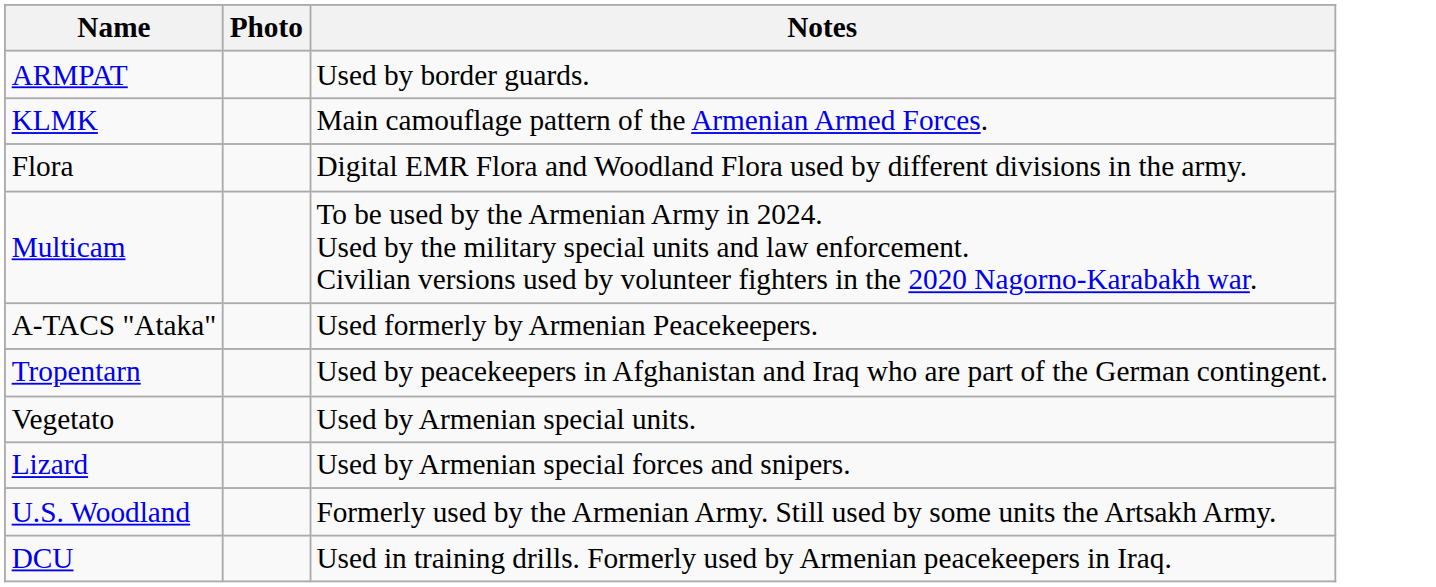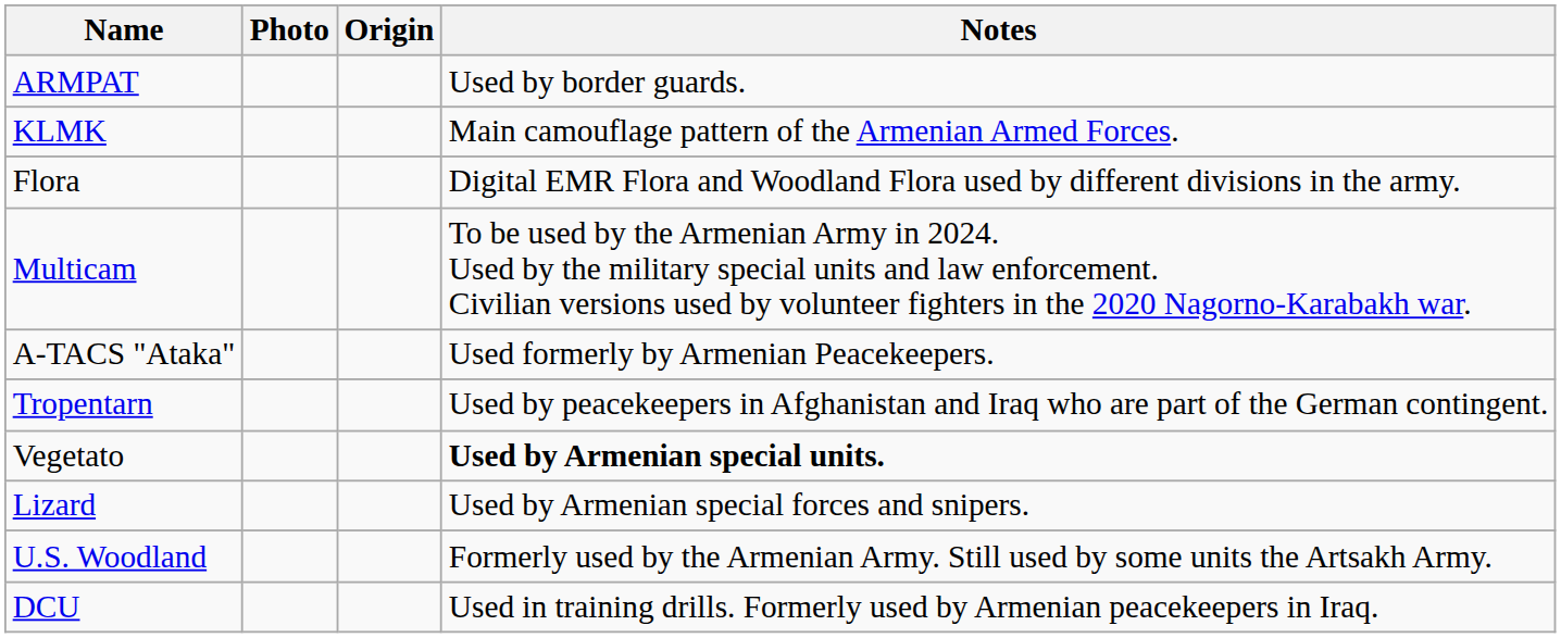+ column: Origin
Vegetato | Notes: normal -> bold
